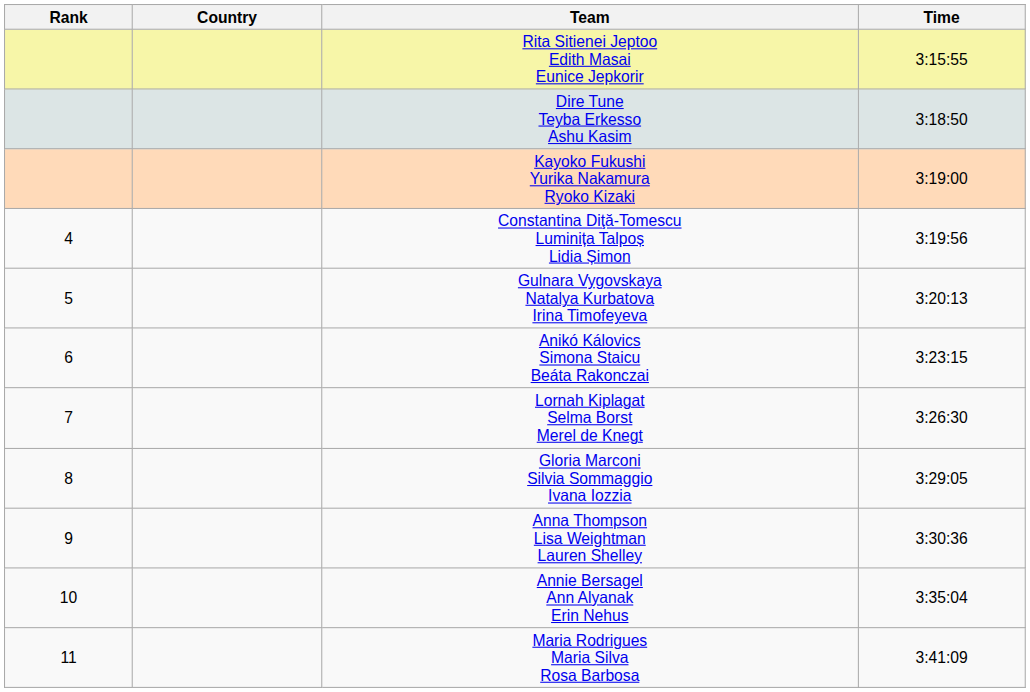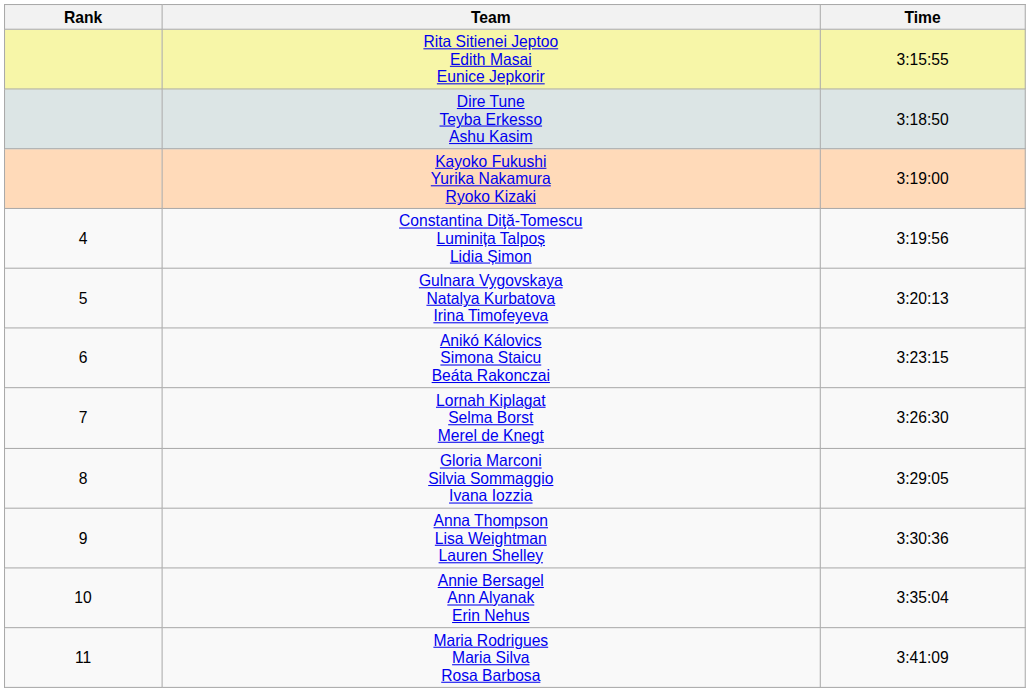- column: Country
